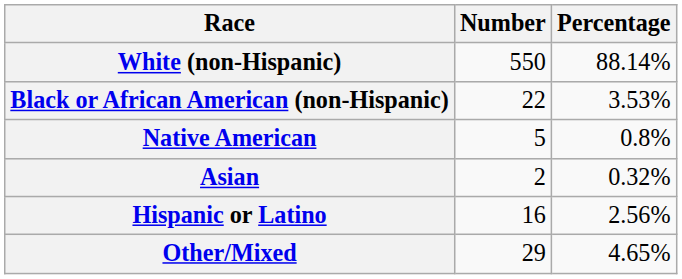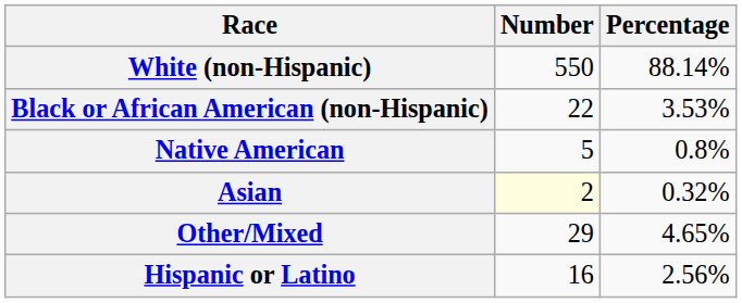Asian | Number: no background -> lightyellow background
rows swapped: Other/Mixed <-> Hispanic or Latino
